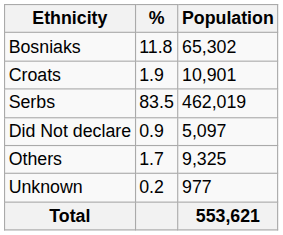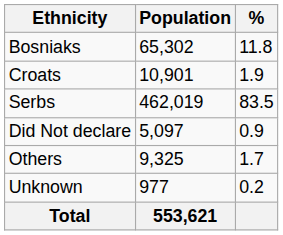columns swapped: Population <-> %
